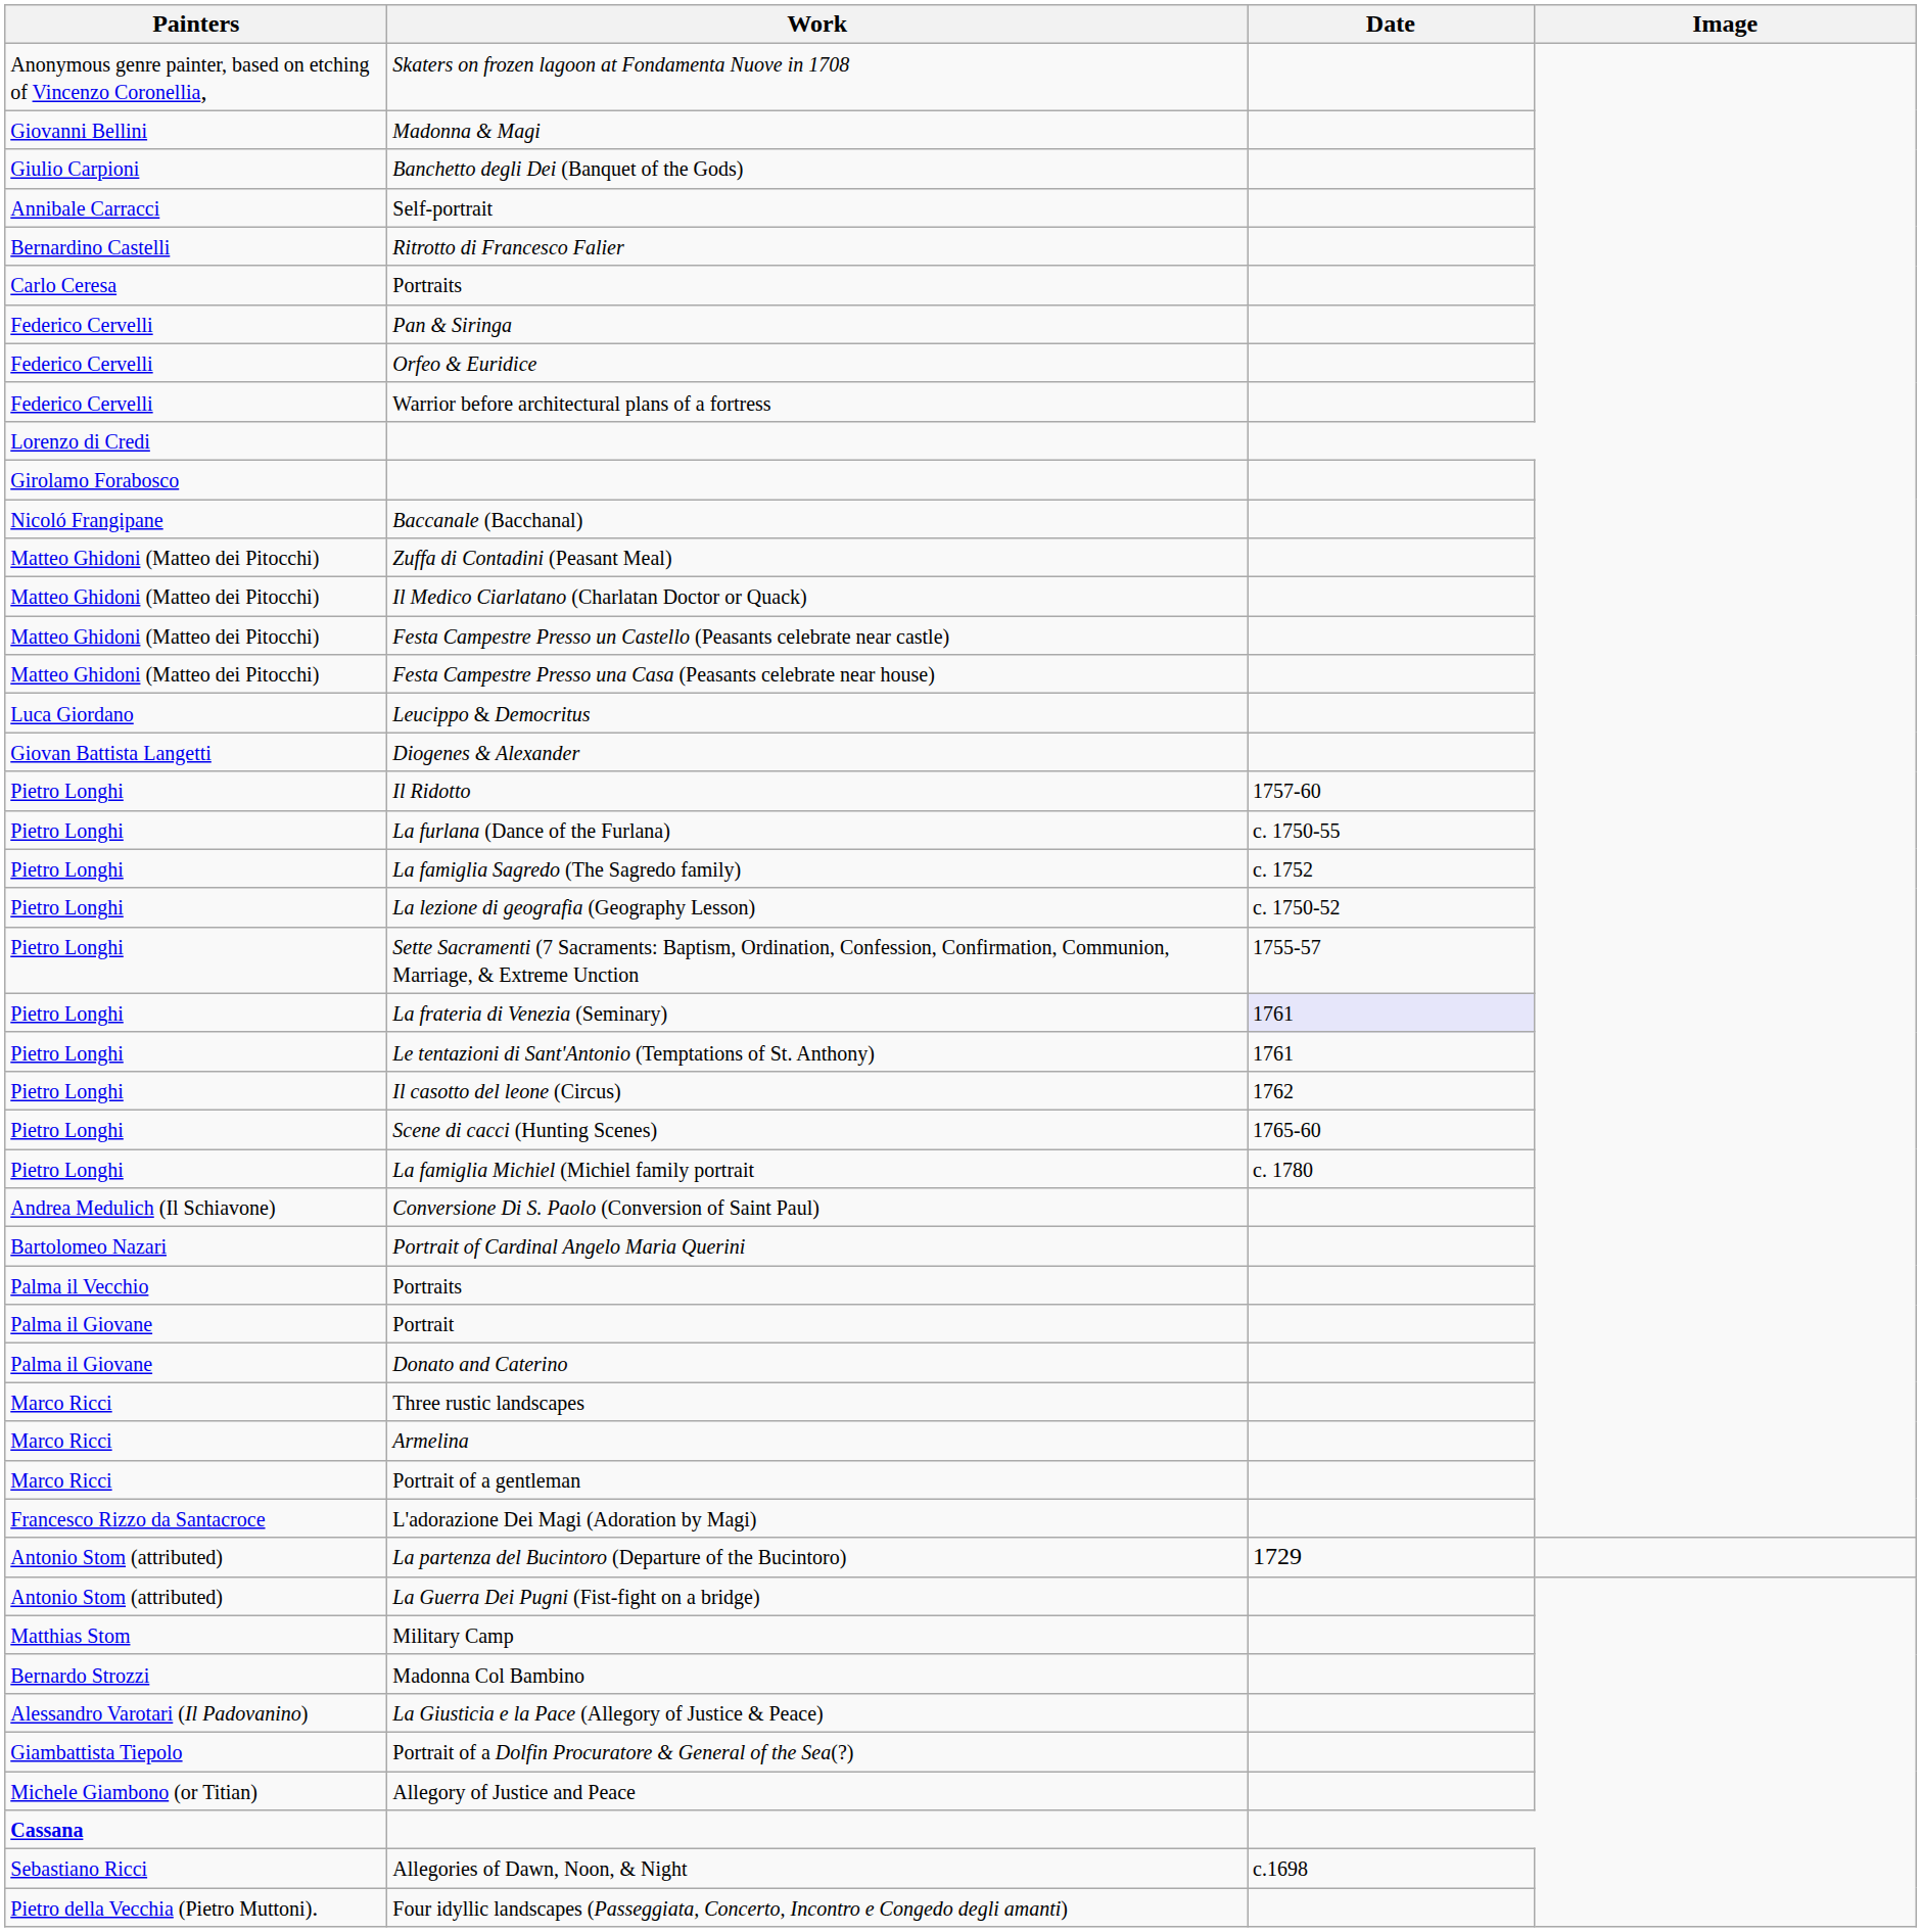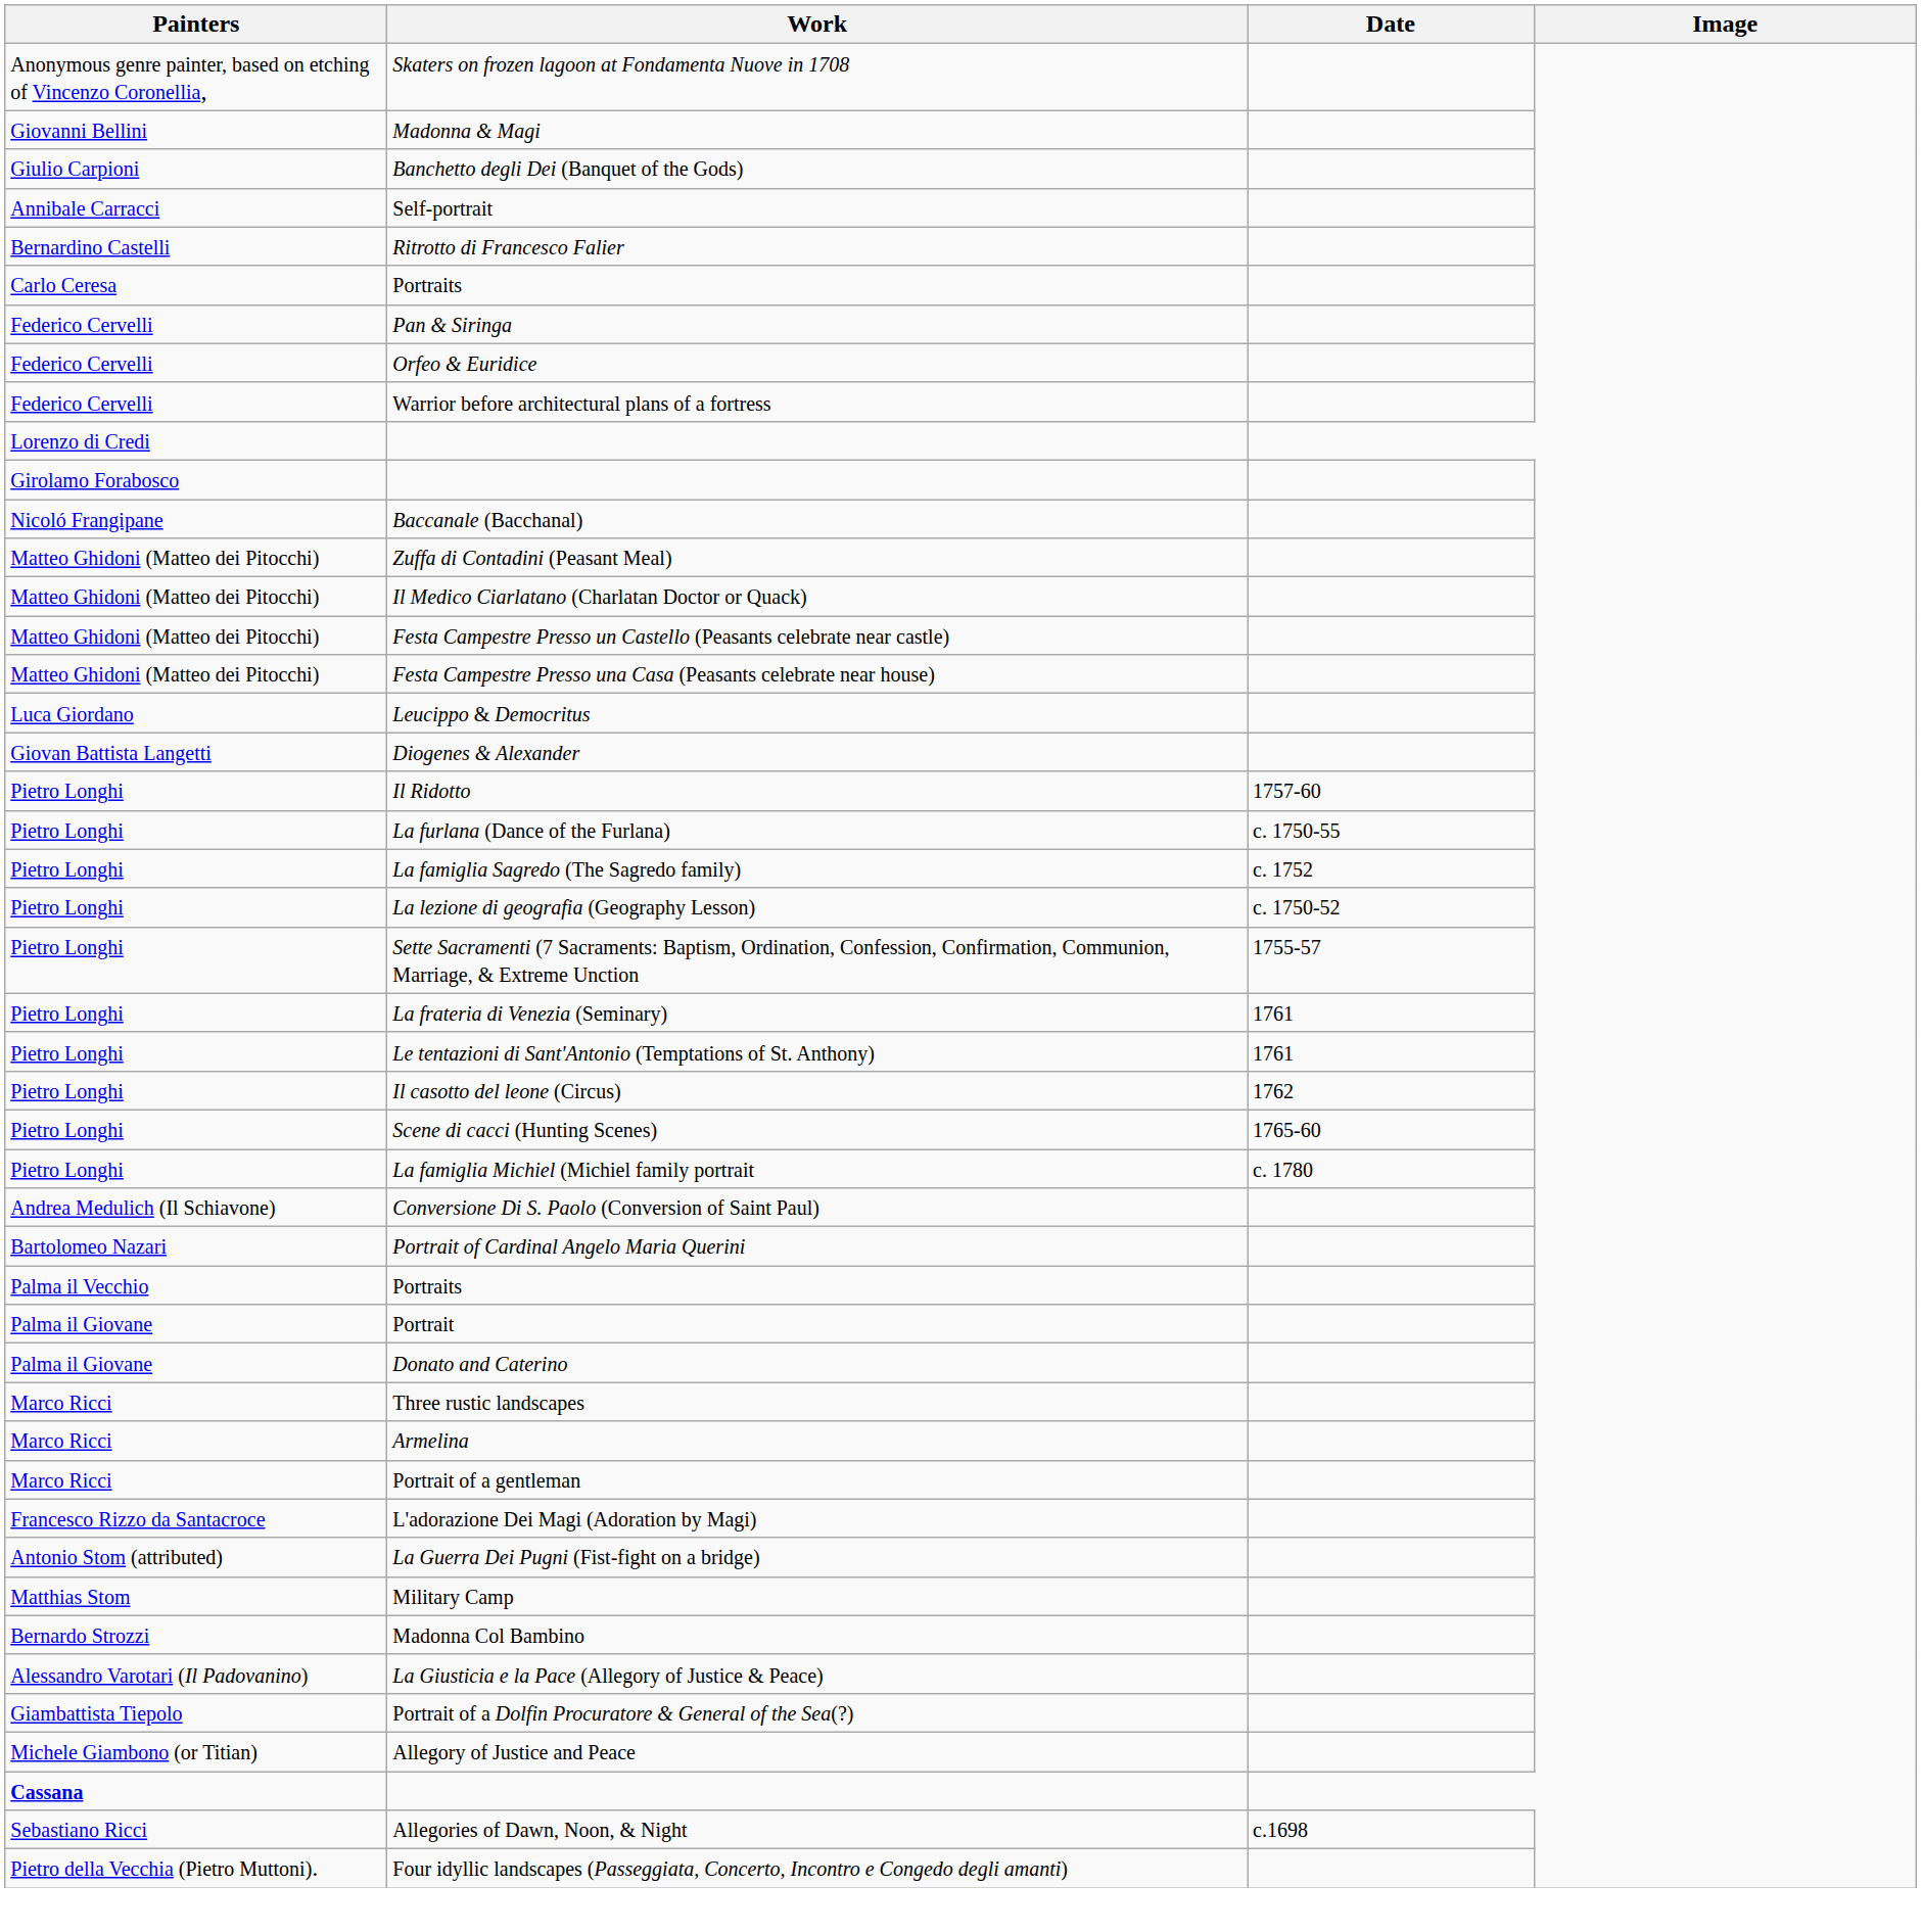La frateria di Venezia (Seminary) | Date: lavender background -> no background
- row: Antonio Stom (attributed) | La partenza del Bucintoro (Departure of the Bucintoro) | 1729
